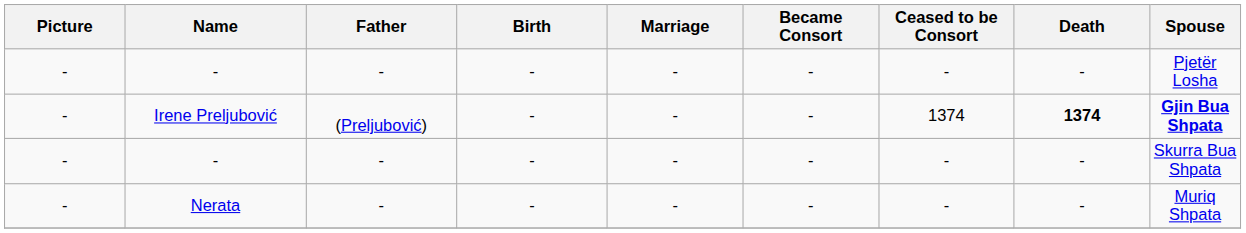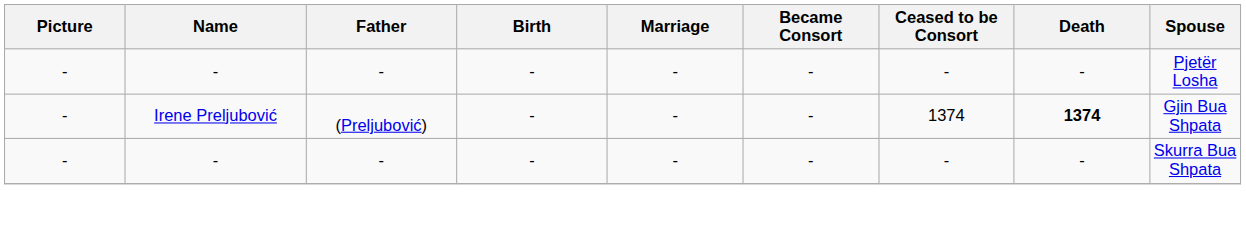Irene Preljubović | Spouse: bold -> normal
- row: - | Nerata | - | - | - | - | - | - | Muriq Shpata
